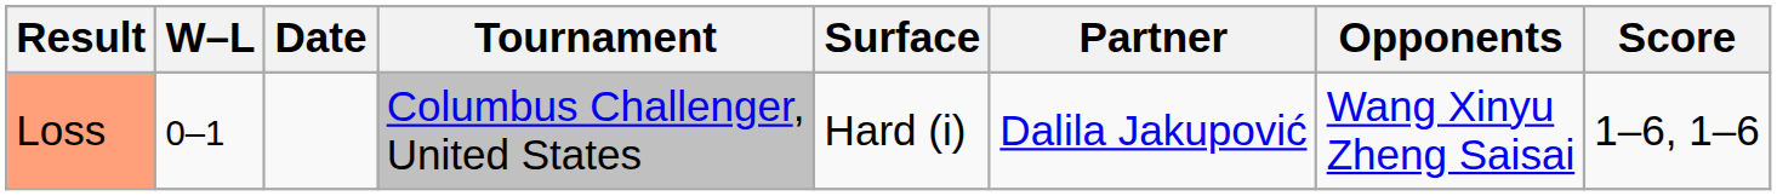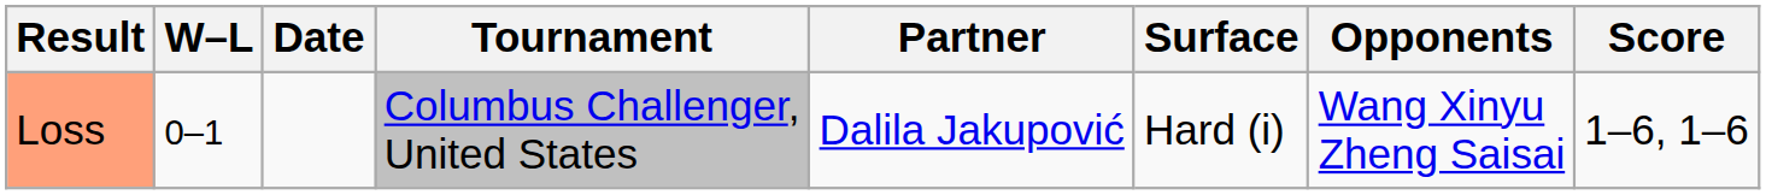columns swapped: Surface <-> Partner
